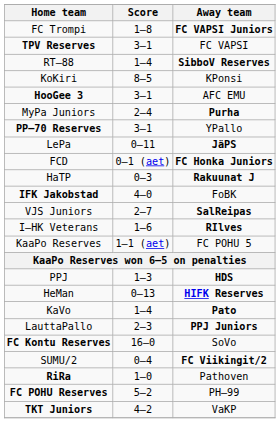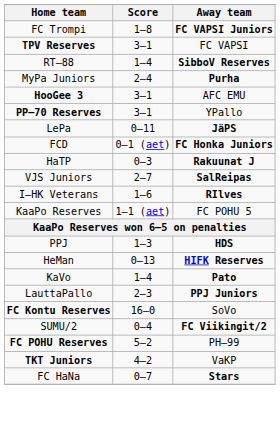- row: KoKiri | 8–5 | KPonsi
rows swapped: MyPa Juniors <-> HooGee 3
- row: IFK Jakobstad | 4–0 | FoBK
- row: RiRa | 1–0 | Pathoven
+ row: FC HaNa | 0–7 | Stars
